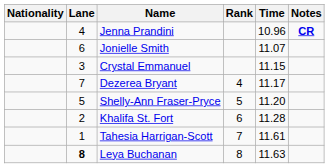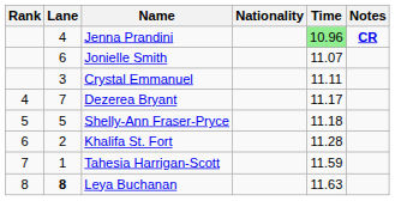columns swapped: Rank <-> Nationality
Jenna Prandini | Time: no background -> lightgreen background
Crystal Emmanuel | Time: 11.15 -> 11.11
Shelly-Ann Fraser-Pryce | Time: 11.20 -> 11.18
Tahesia Harrigan-Scott | Time: 11.61 -> 11.59
